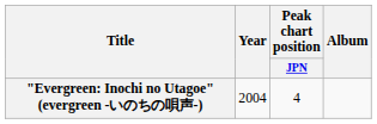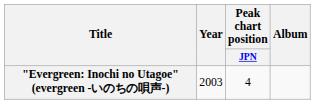"Evergreen: Inochi no Utagoe" (evergreen -いのちの唄声-) | Year: 2004 -> 2003
